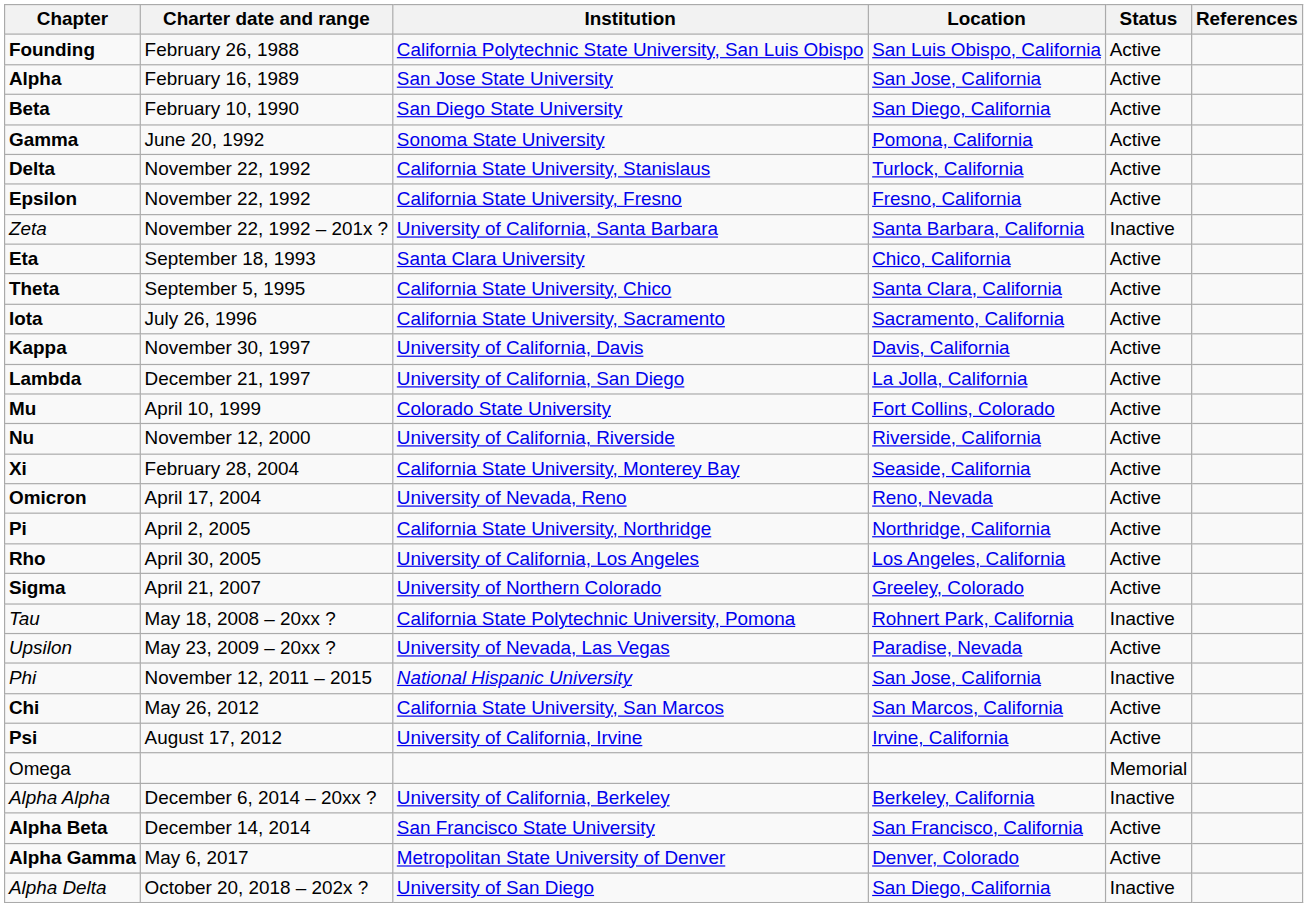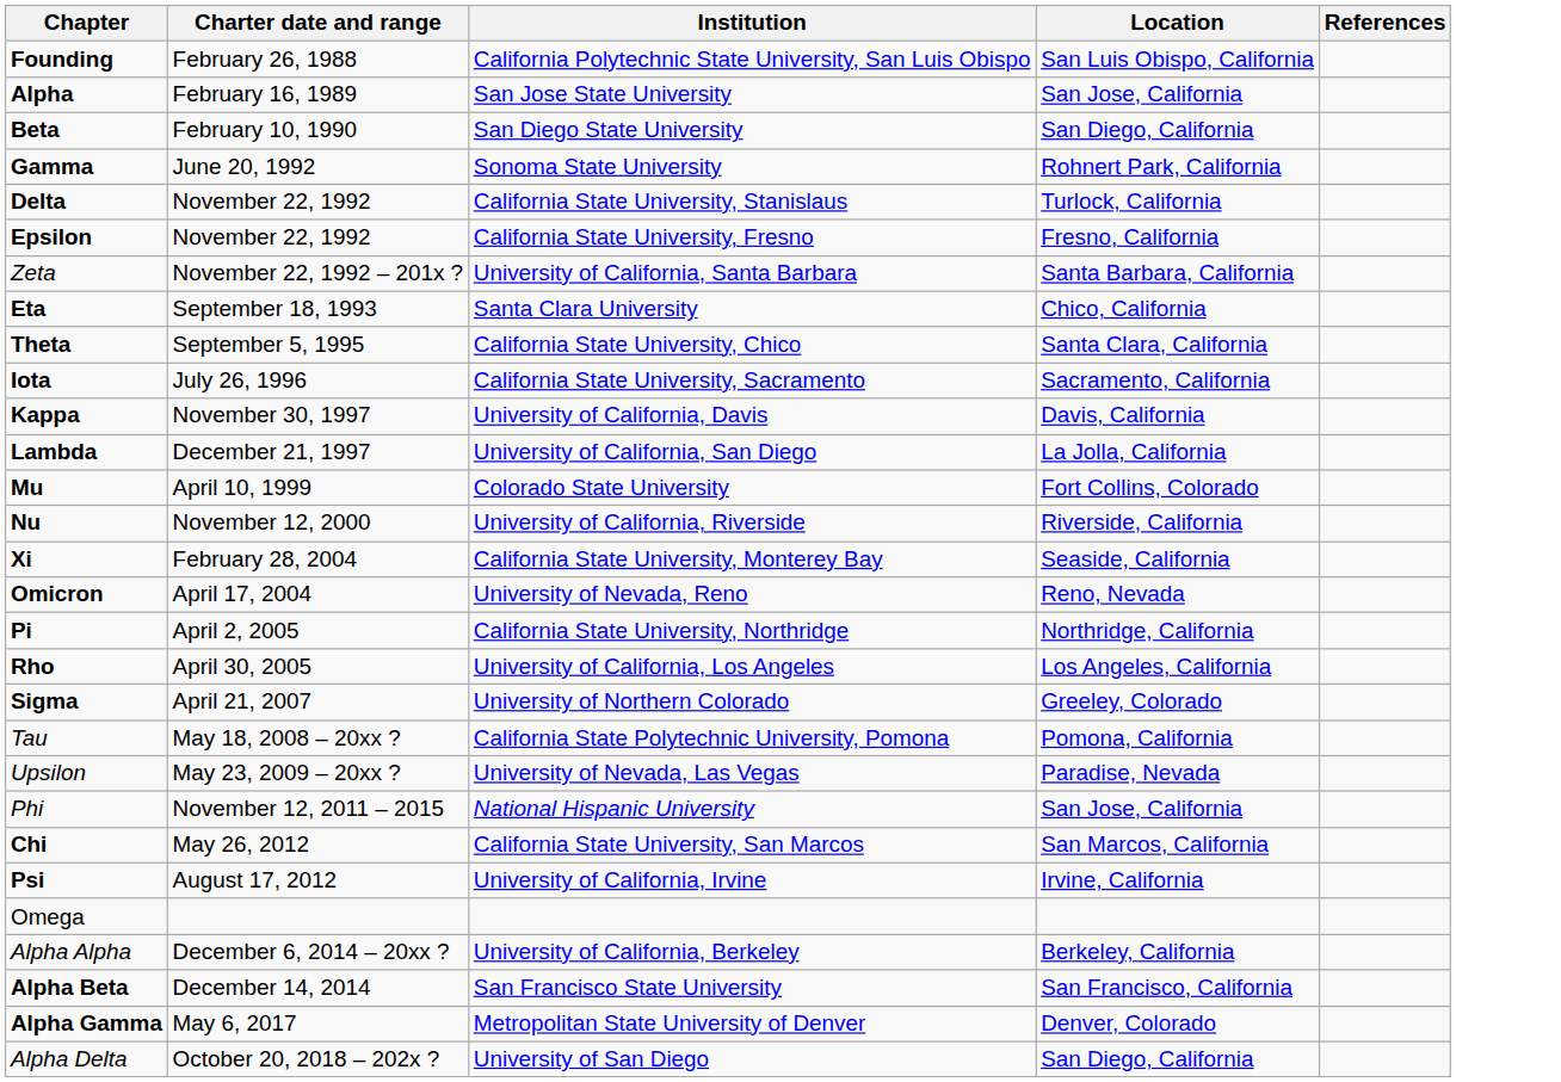- column: Status | Active | Active | Active | Active | Active | Active | Inactive | Active | Active | Active | Active | Active | Active | Active | Active | Active | Active | Active | Active | Inactive | Active | Inactive | Active | Active | Memorial | Inactive | Active | Active | Inactive
Gamma | Location: Pomona, California -> Rohnert Park, California
Tau | Location: Rohnert Park, California -> Pomona, California
